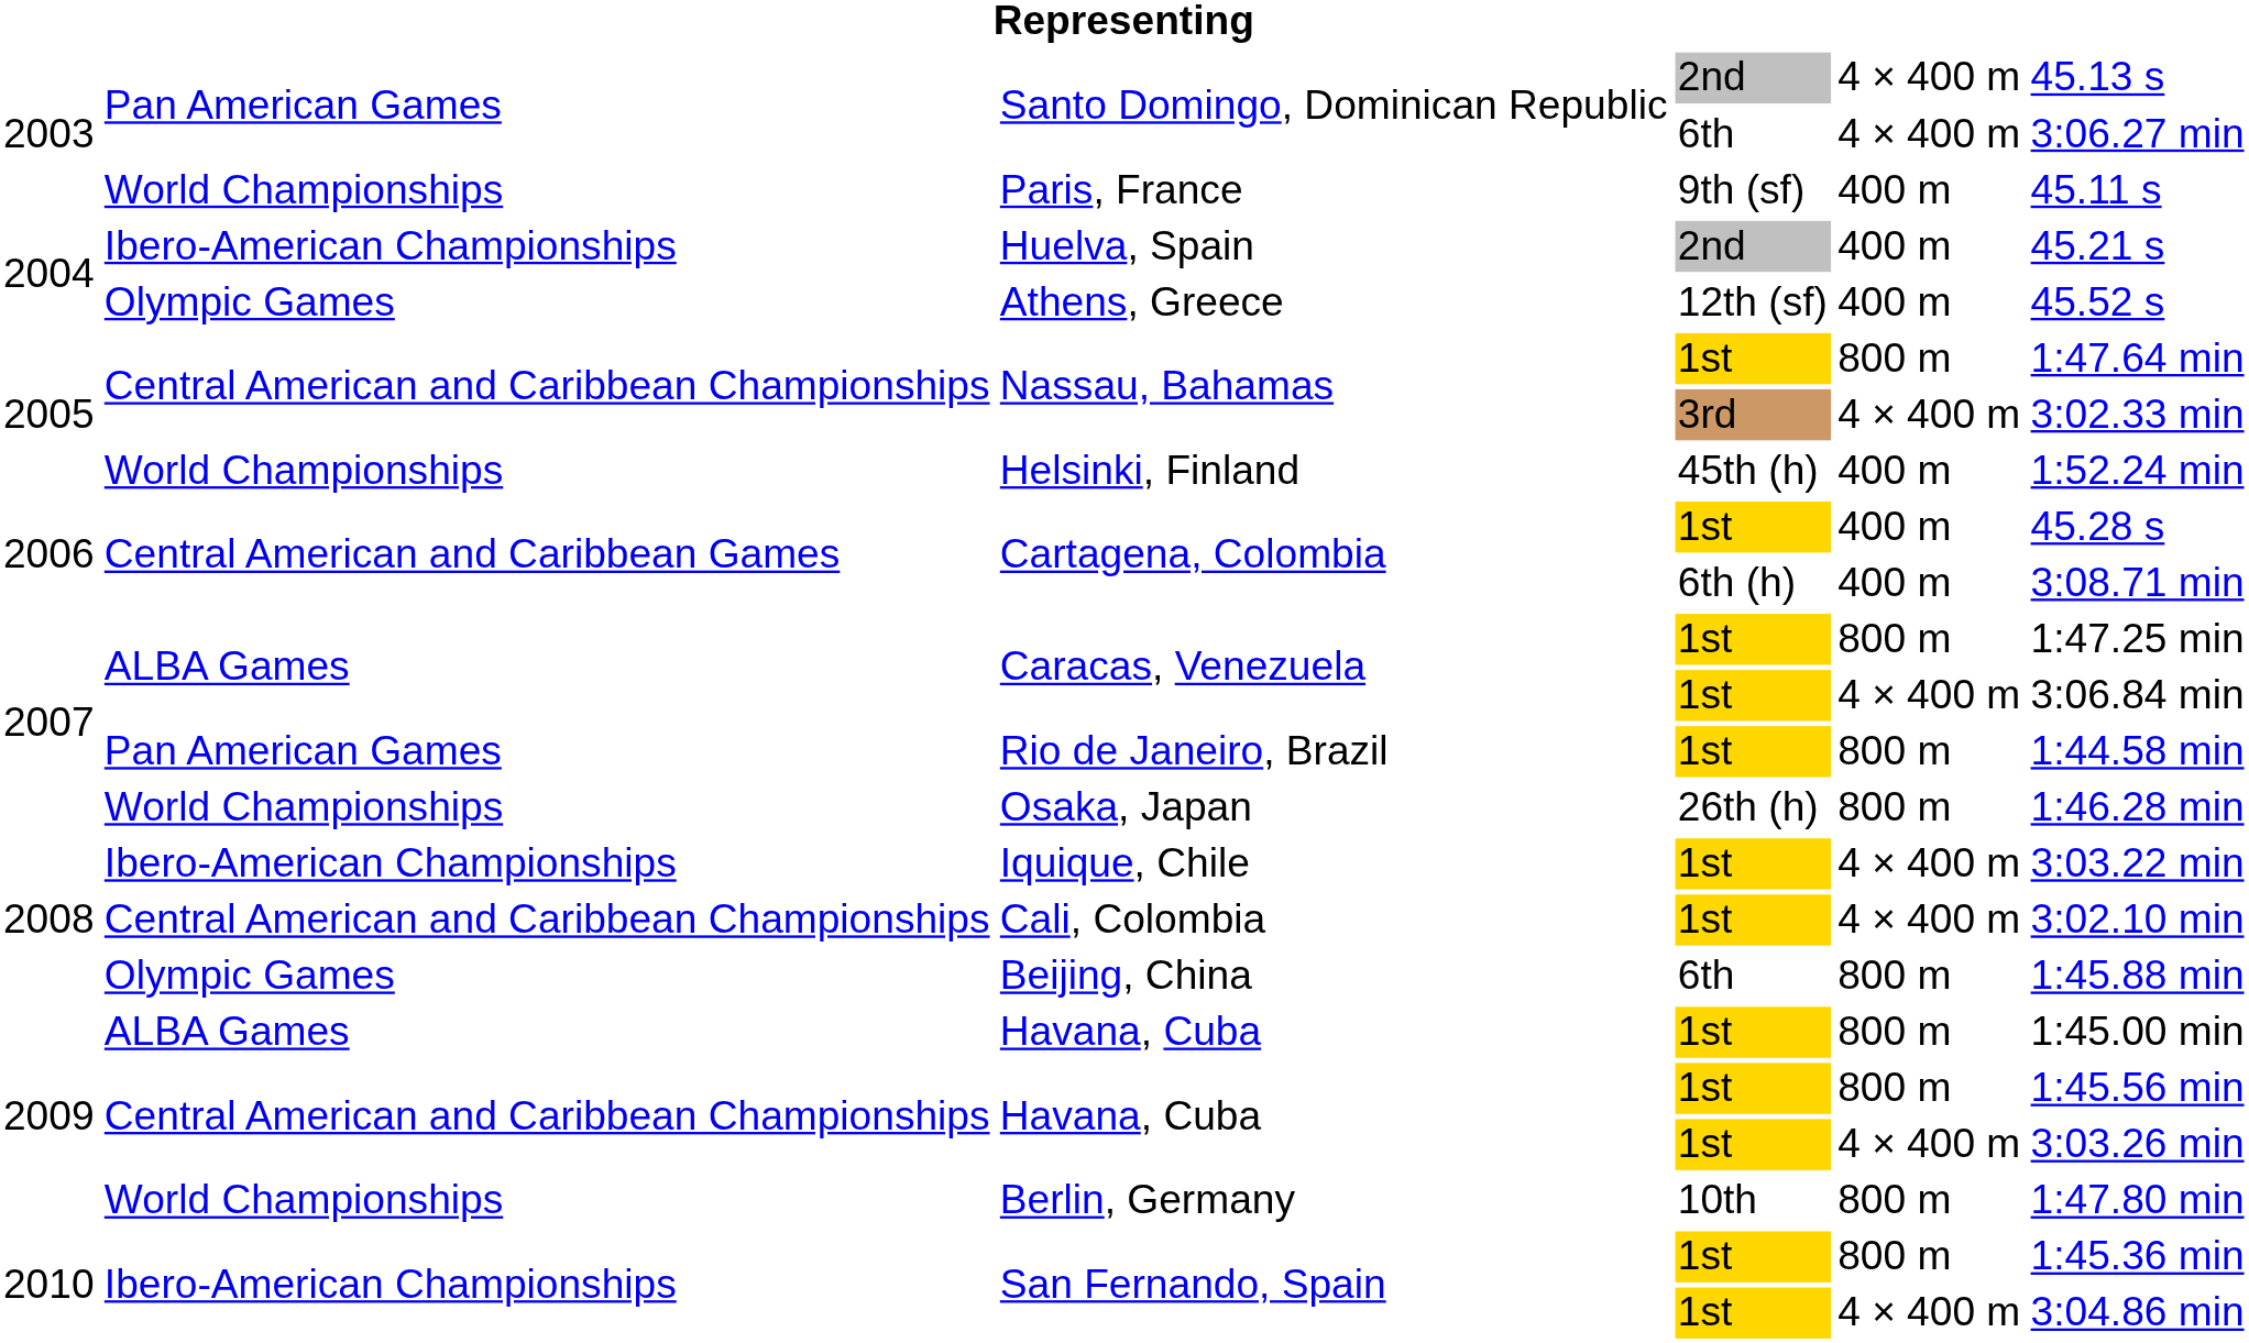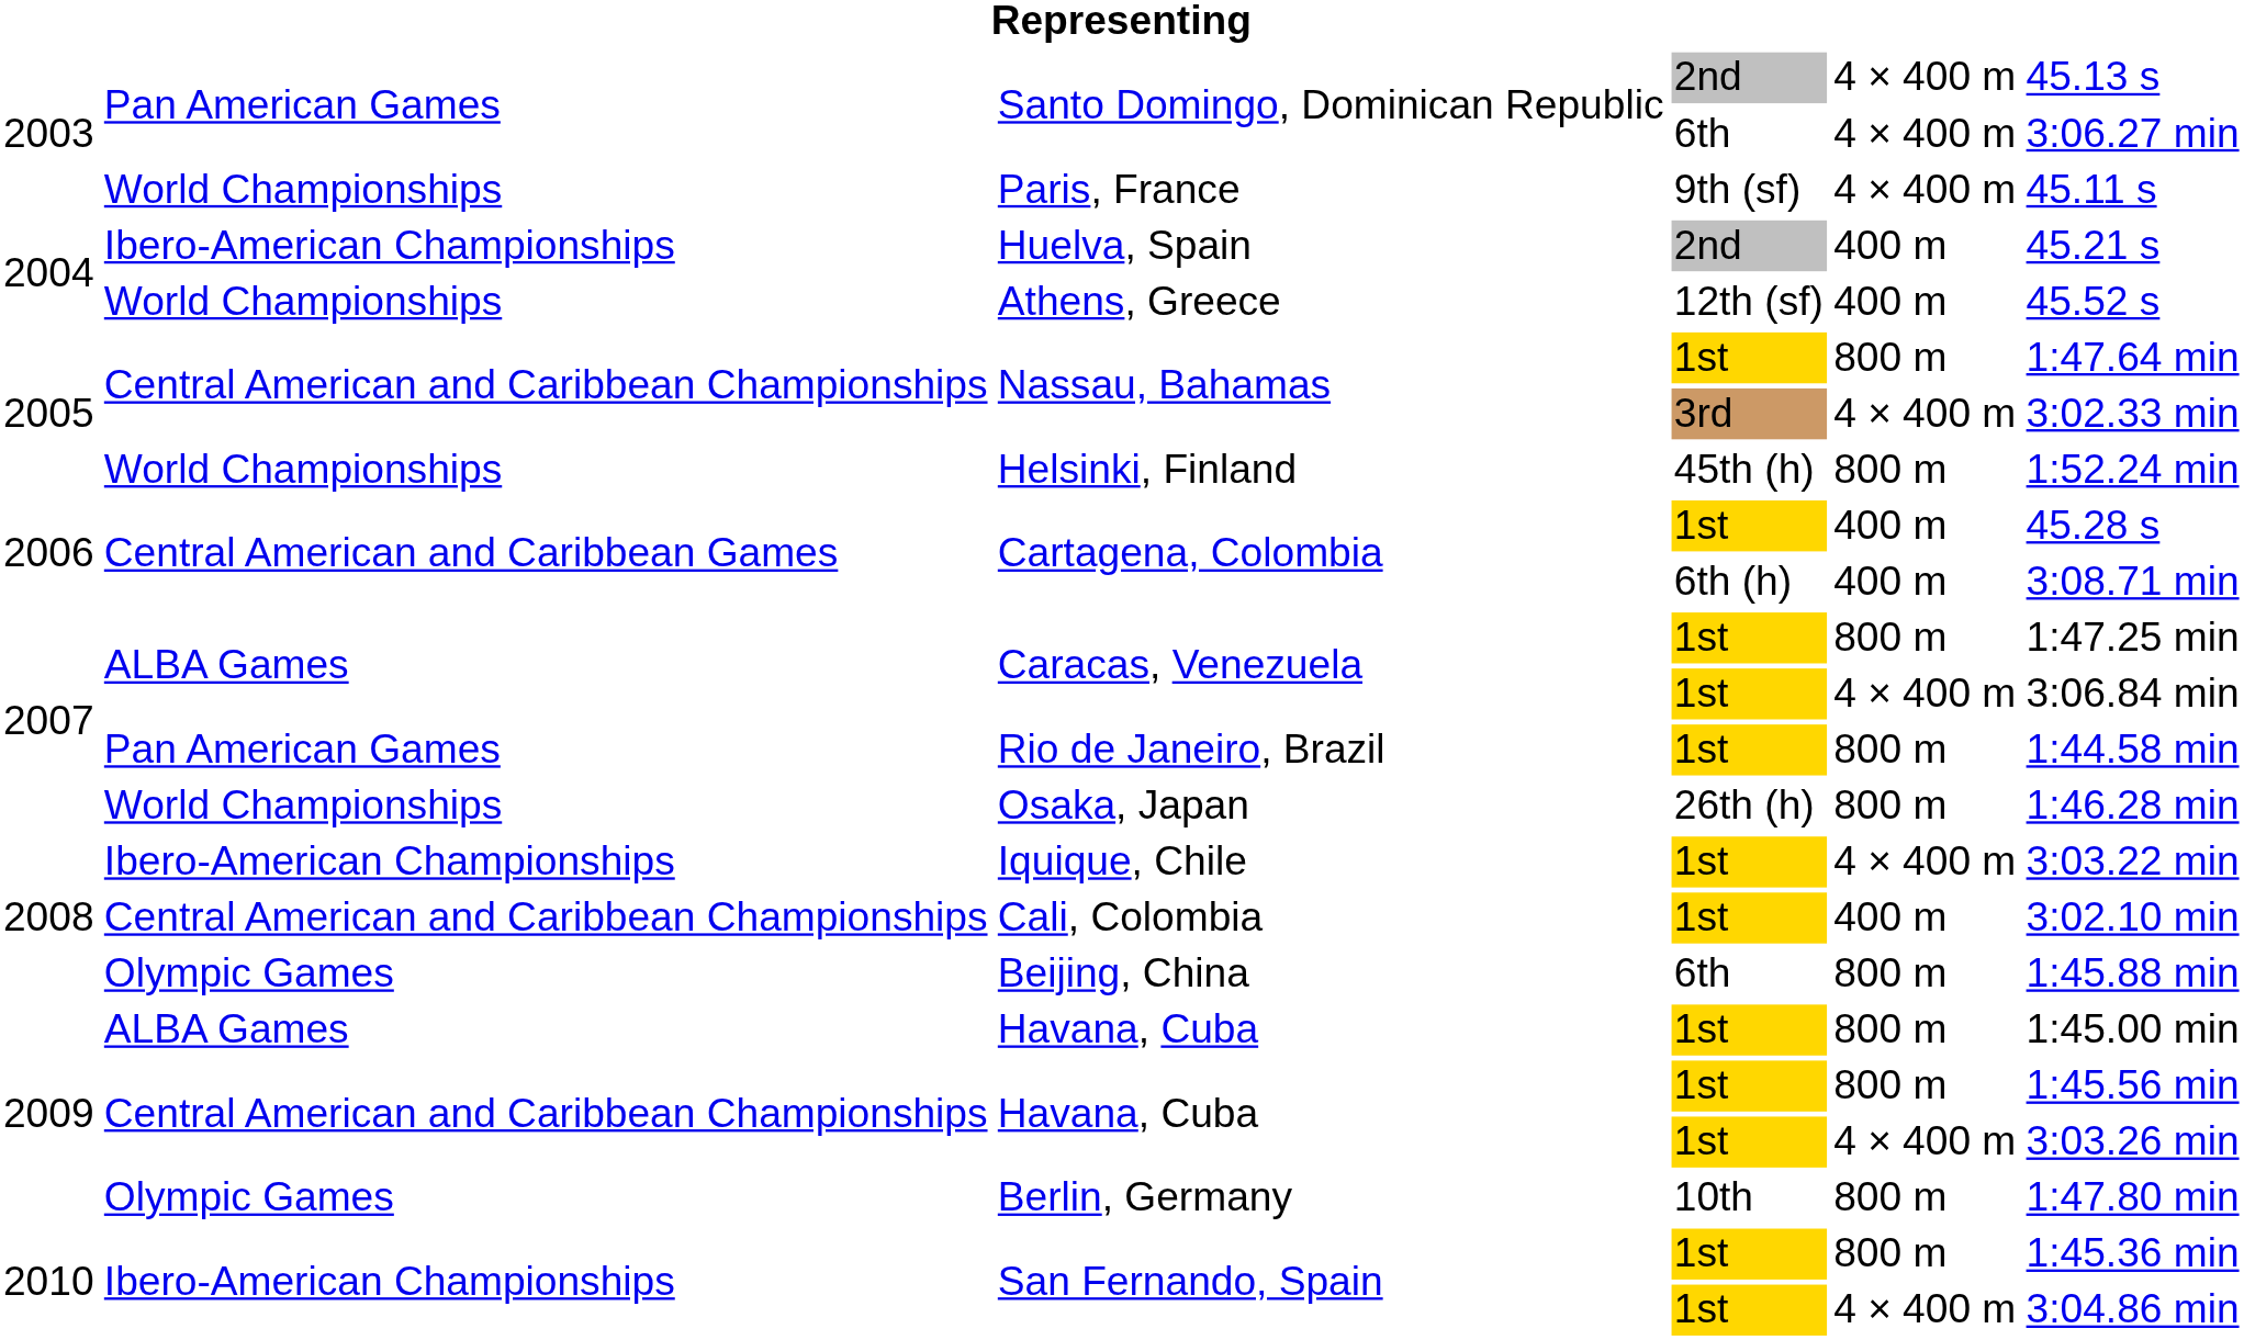Paris, France | column 5: 400 m -> 4 × 400 m
Athens, Greece | column 2: Olympic Games -> World Championships
Helsinki, Finland | column 5: 400 m -> 800 m
Cali, Colombia | column 5: 4 × 400 m -> 400 m
Berlin, Germany | column 2: World Championships -> Olympic Games
